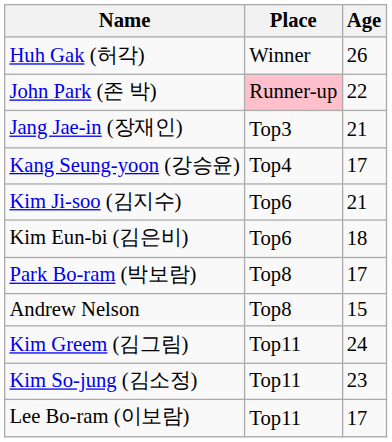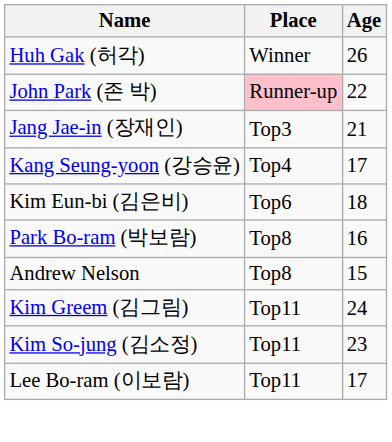- row: Kim Ji-soo (김지수) | Top6 | 21
Park Bo-ram (박보람) | Age: 17 -> 16
